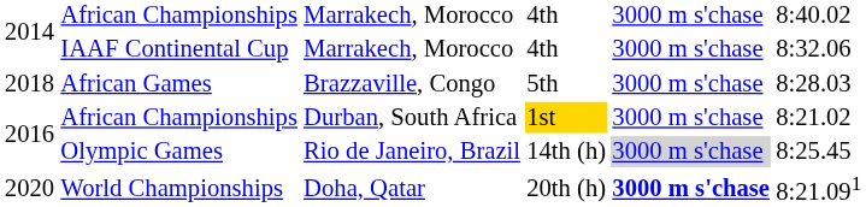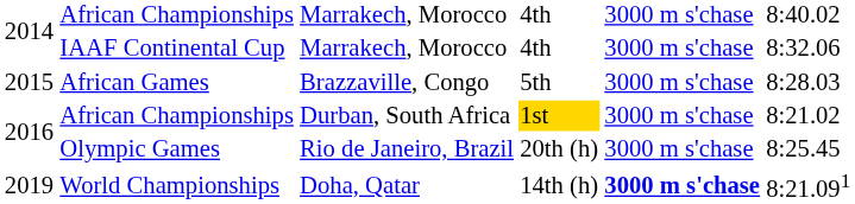African Games | column 1: 2018 -> 2015
Olympic Games | column 4: 14th (h) -> 20th (h)
Olympic Games | column 5: lightgrey background -> no background
World Championships | column 1: 2020 -> 2019
World Championships | column 4: 20th (h) -> 14th (h)
